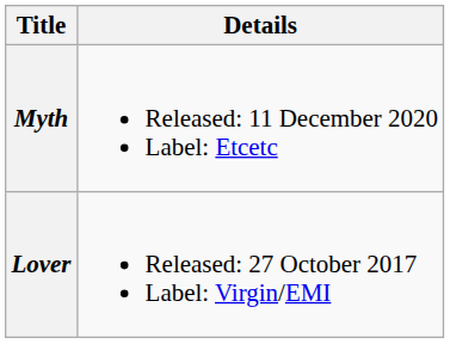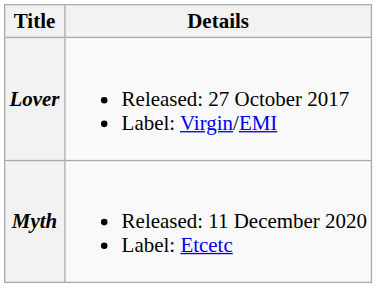rows swapped: Lover <-> Myth
